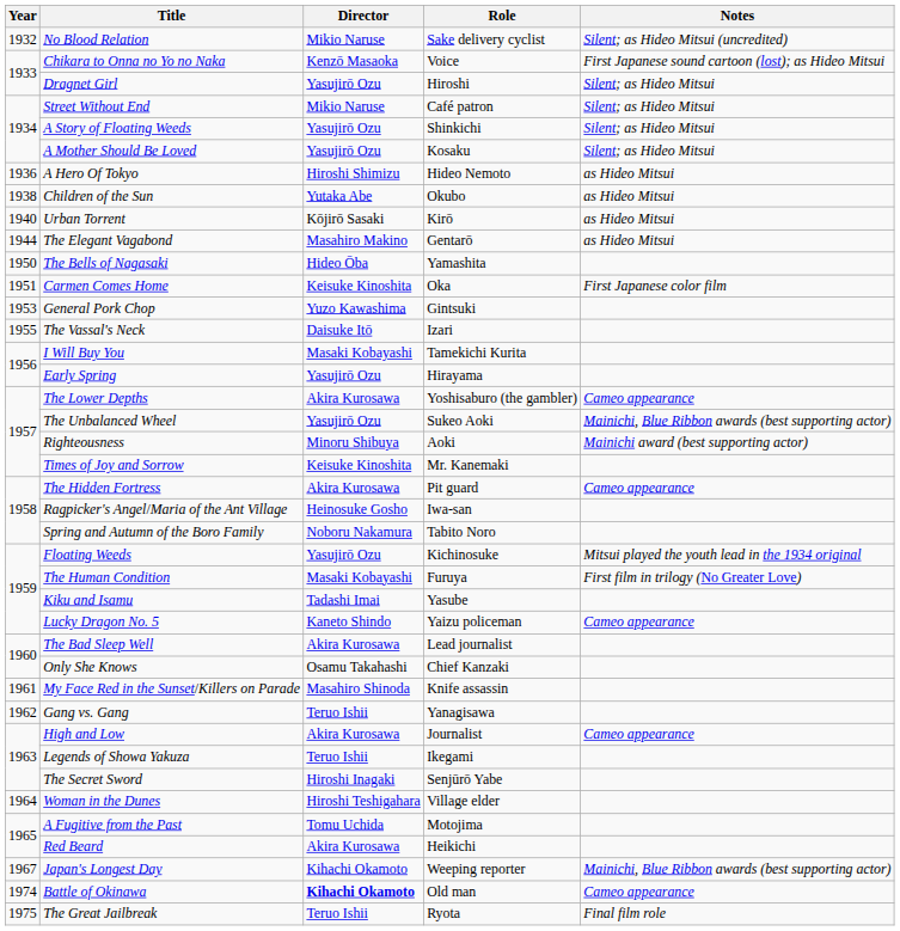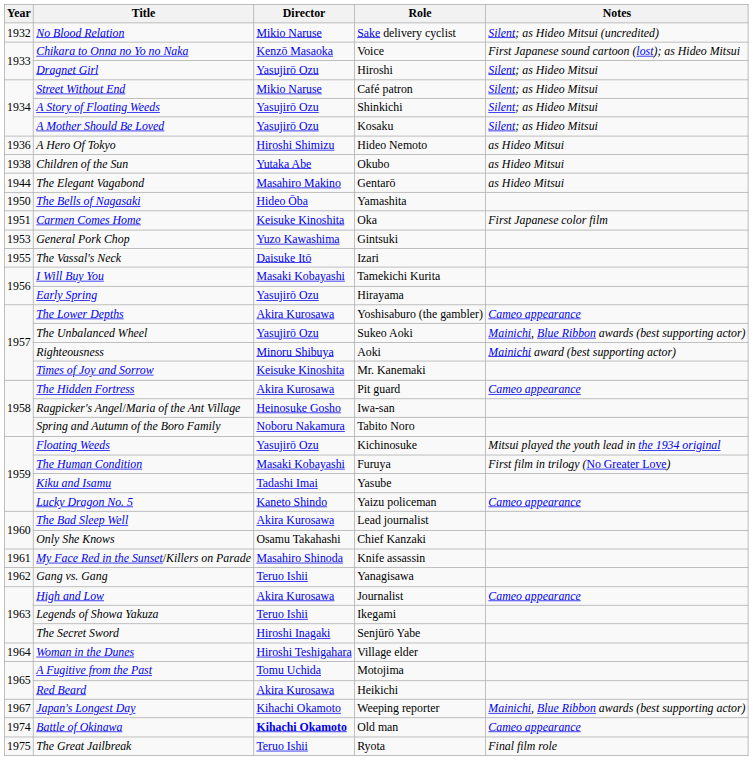- row: 1940 | Urban Torrent | Kōjirō Sasaki | Kirō | as Hideo Mitsui
